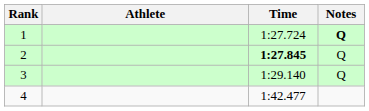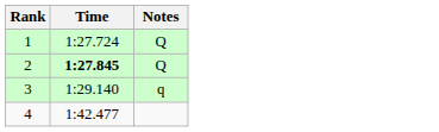- column: Athlete
1 | Notes: bold -> normal
3 | Notes: Q -> q
